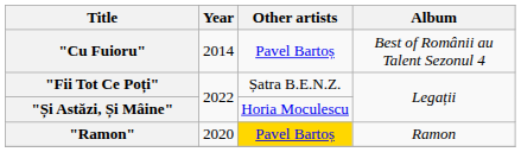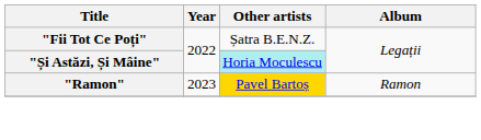- row: "Cu Fuioru" | 2014 | Pavel Bartoș | Best of Românii au Talent Sezonul 4
"Și Astăzi, Și Mâine" | Other artists: no background -> paleturquoise background
"Ramon" | Year: 2020 -> 2023
